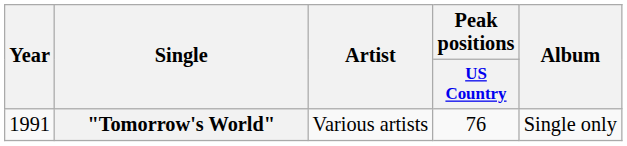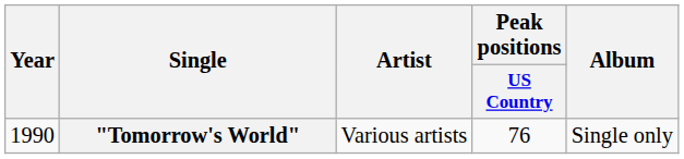"Tomorrow's World" | Year: 1991 -> 1990
